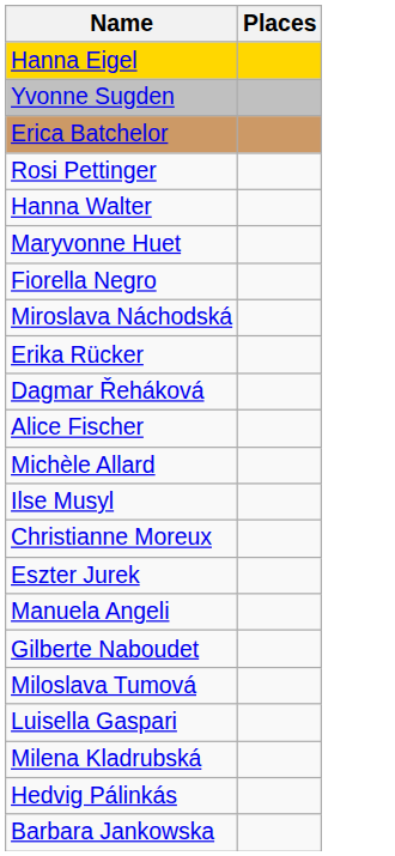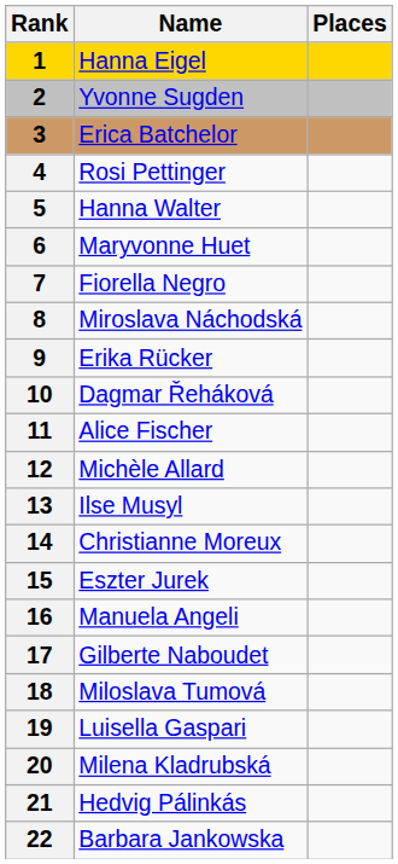+ column: Rank | 1 | 2 | 3 | 4 | 5 | 6 | 7 | 8 | 9 | 10 | 11 | 12 | 13 | 14 | 15 | 16 | 17 | 18 | 19 | 20 | 21 | 22
